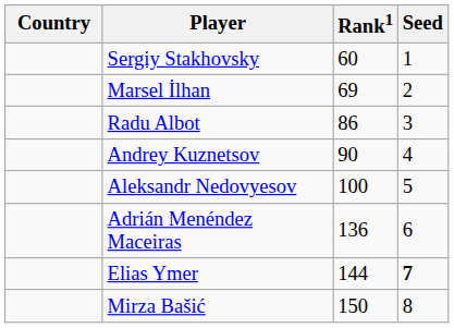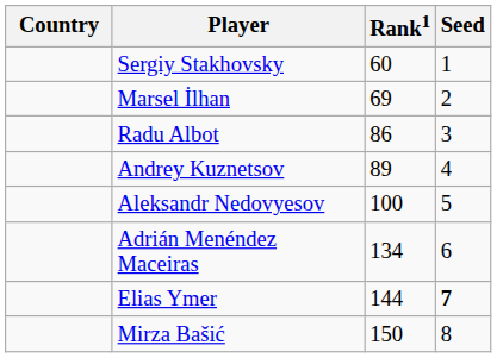Andrey Kuznetsov | Rank1: 90 -> 89
Adrián Menéndez Maceiras | Rank1: 136 -> 134
